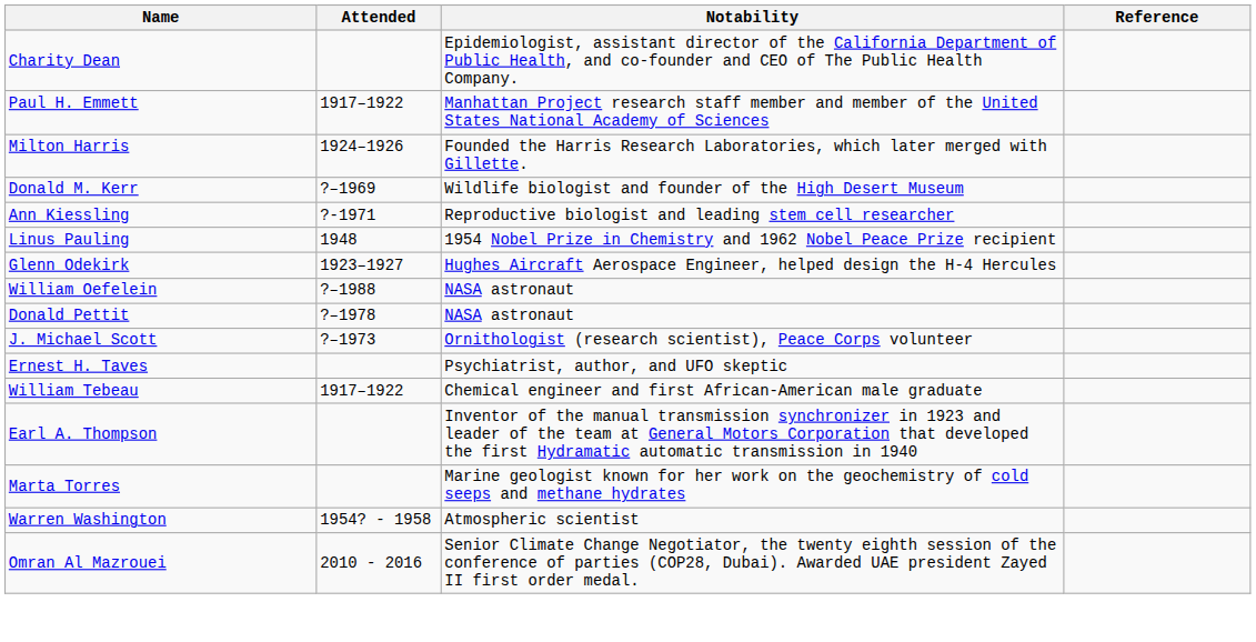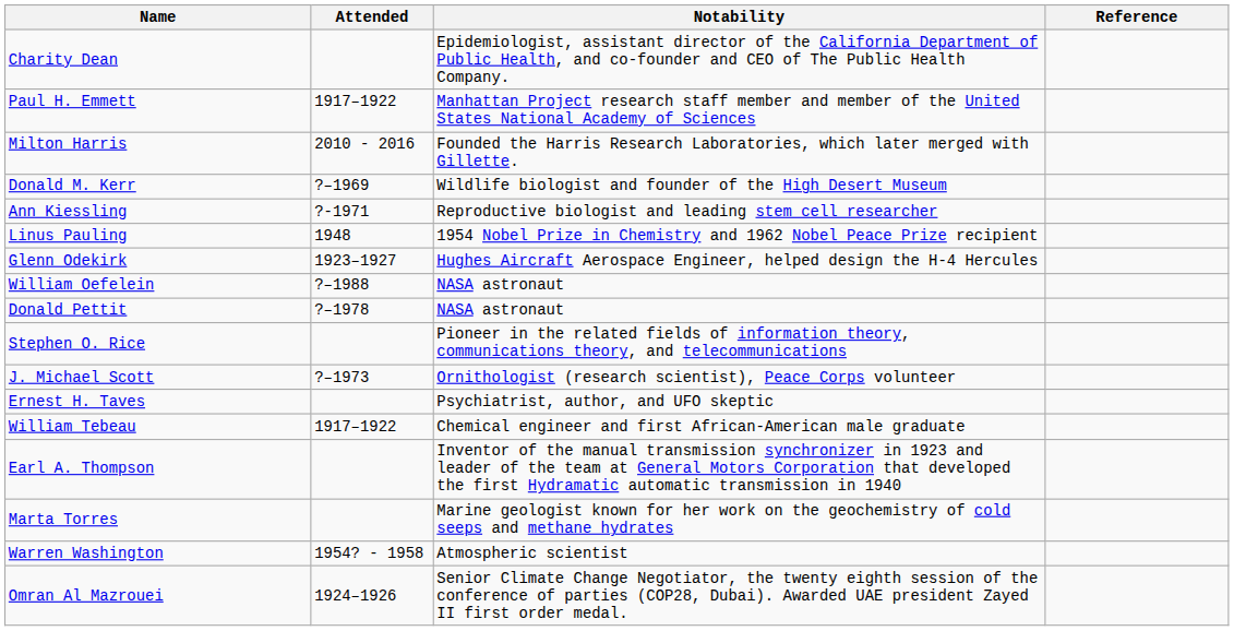Milton Harris | Attended: 1924–1926 -> 2010 - 2016
+ row: Stephen O. Rice | Pioneer in the related fields of information theory, communications theory, and telecommunications
Omran Al Mazrouei | Attended: 2010 - 2016 -> 1924–1926
